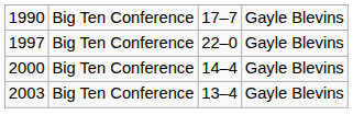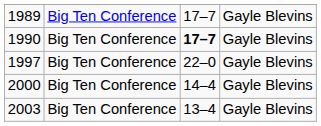+ row: 1989 | Big Ten Conference | 17–7 | Gayle Blevins
1990 | column 3: normal -> bold
